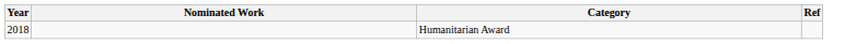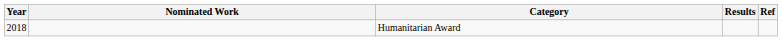+ column: Results
